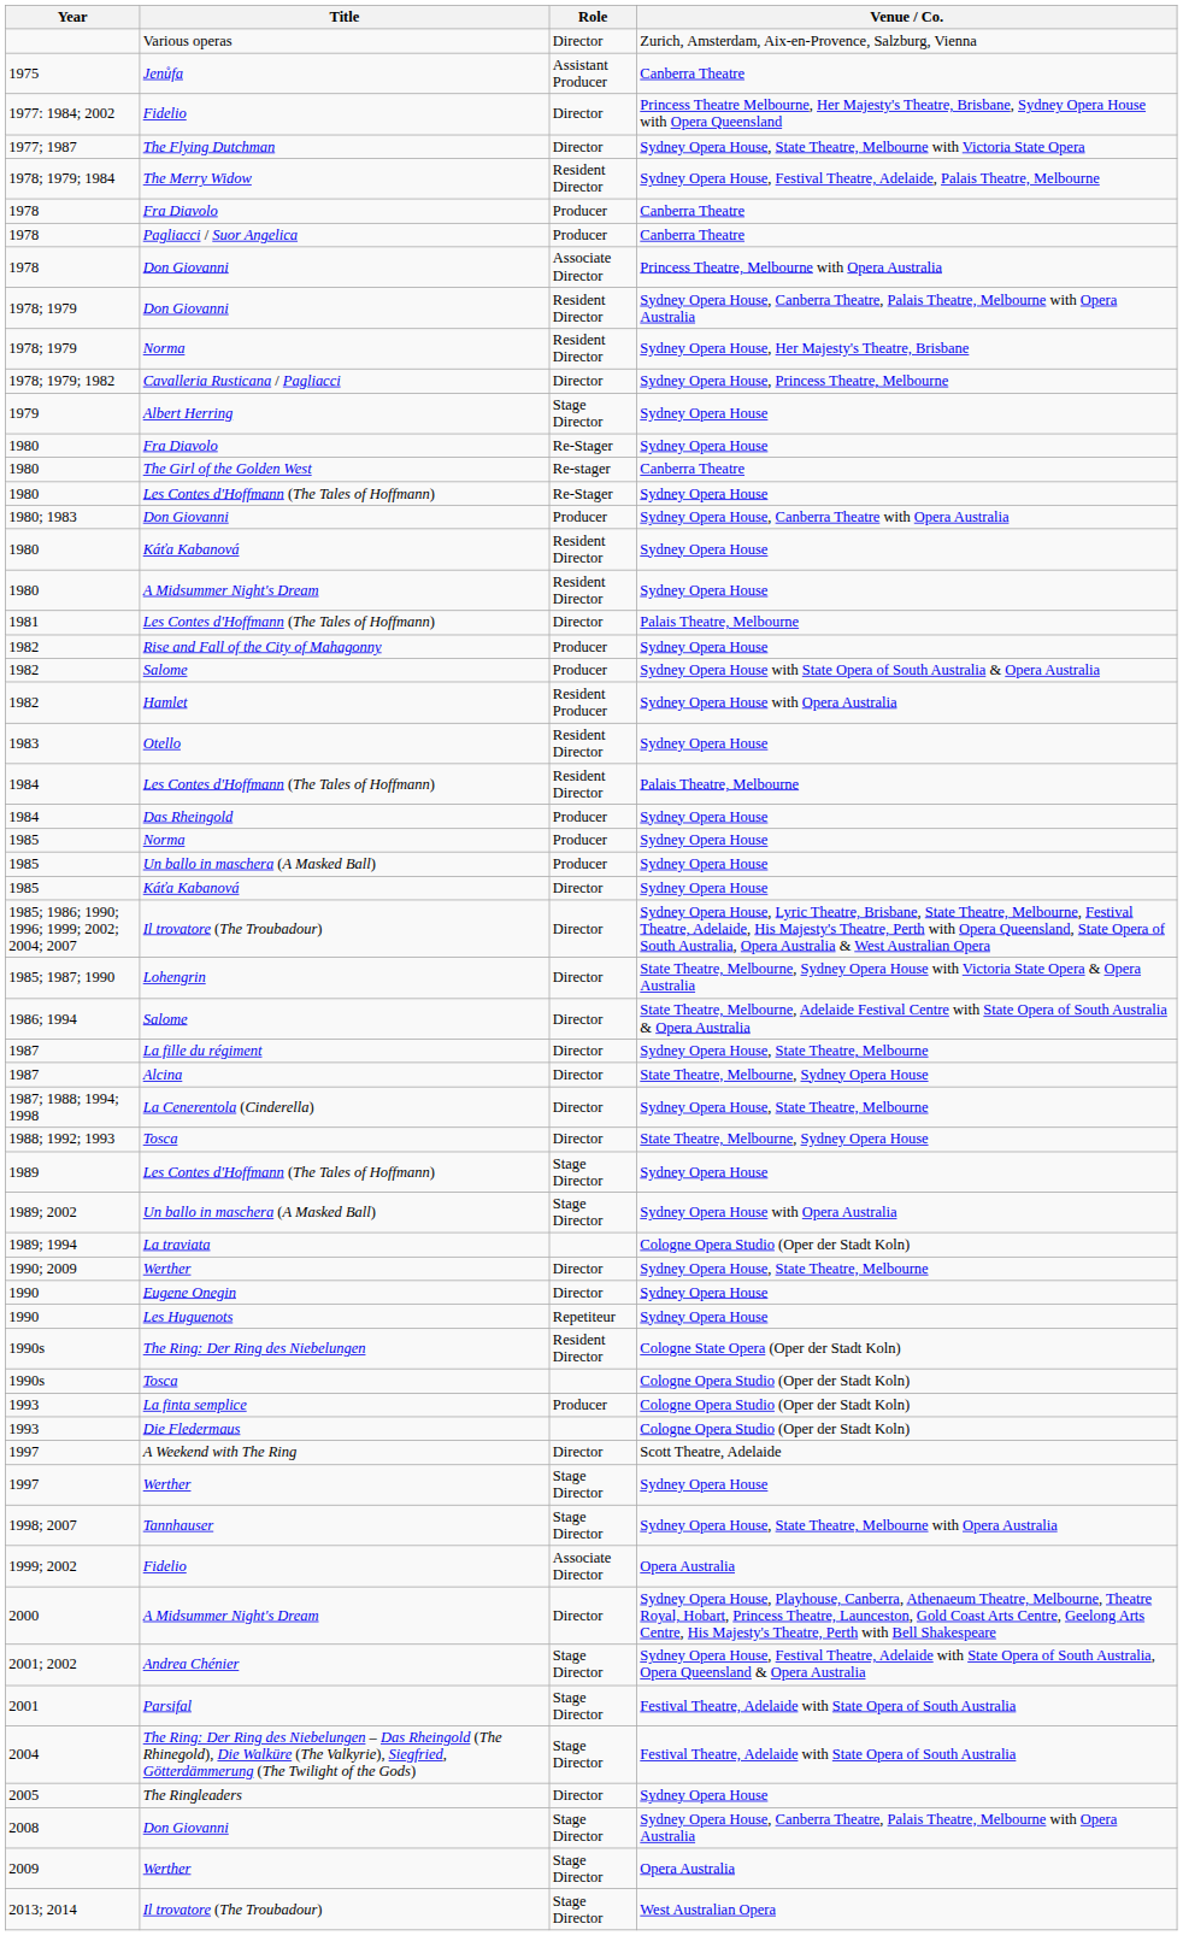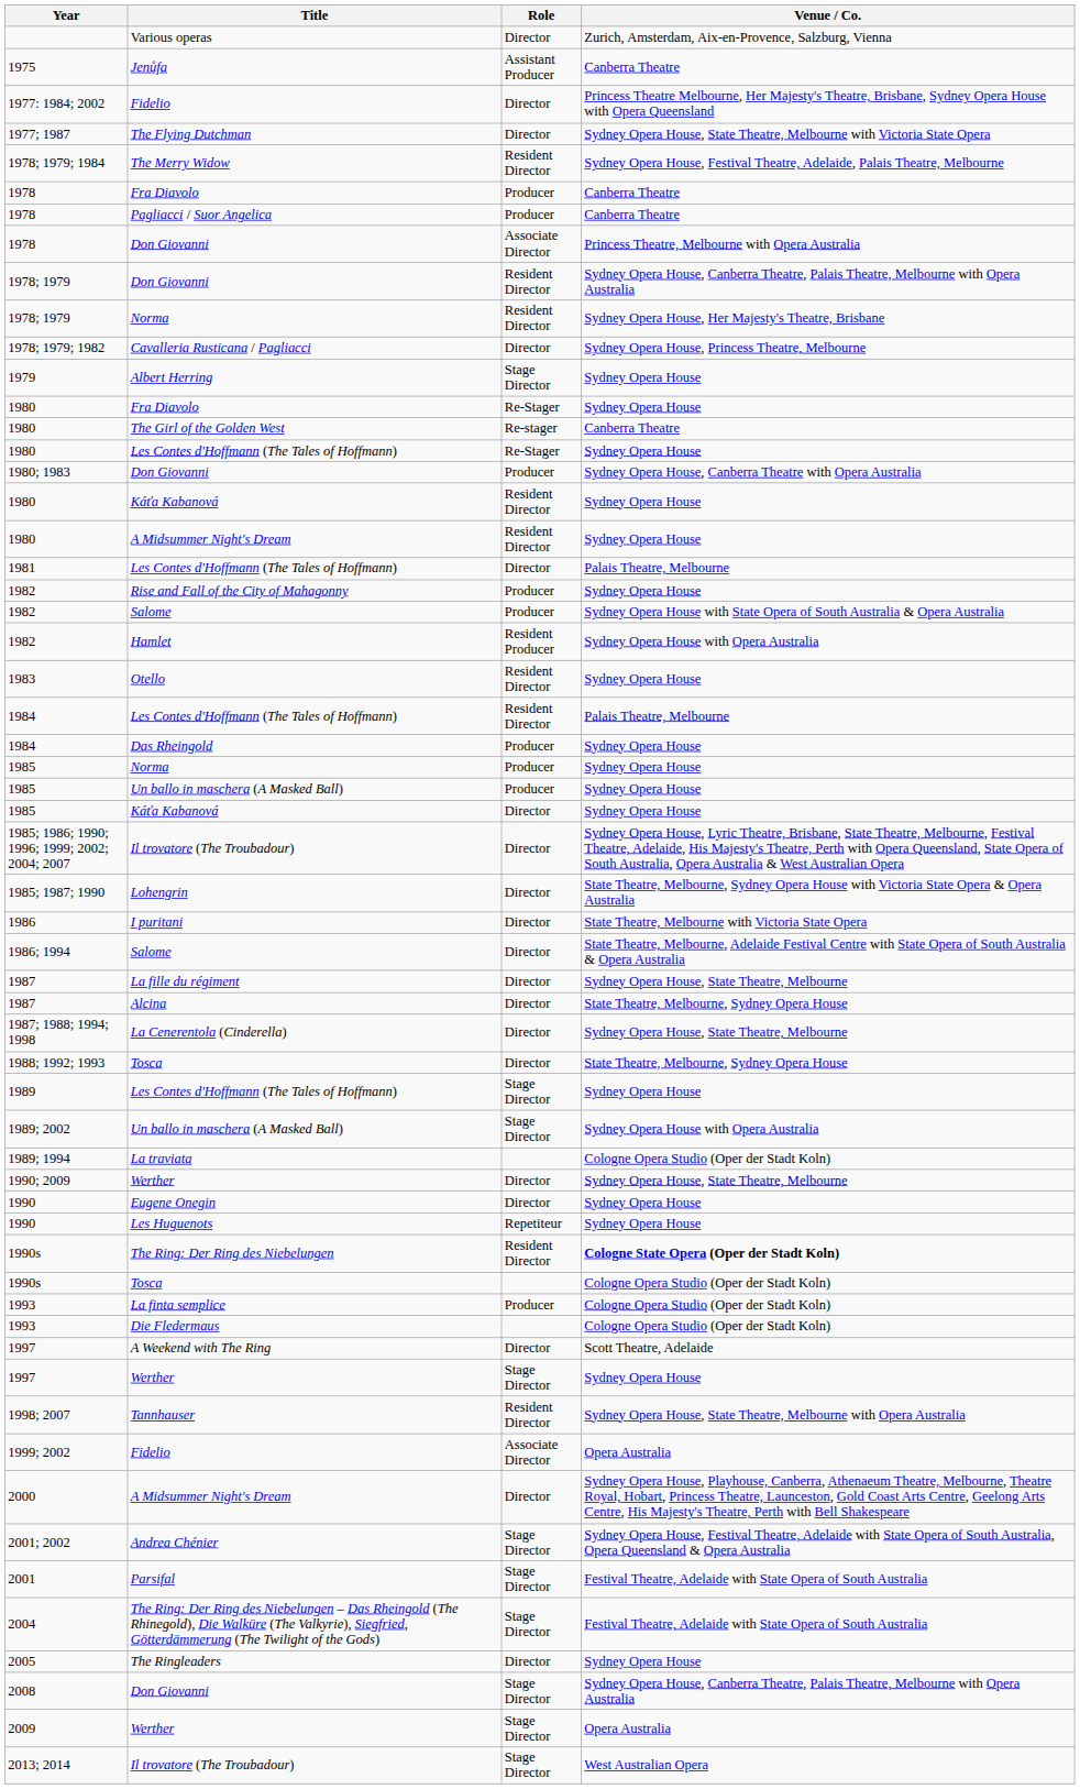+ row: 1986 | I puritani | Director | State Theatre, Melbourne with Victoria State Opera
1990s / The Ring: Der Ring des Niebelungen | Venue / Co.: normal -> bold
1998; 2007 | Role: Stage Director -> Resident Director
